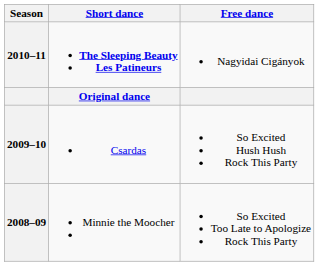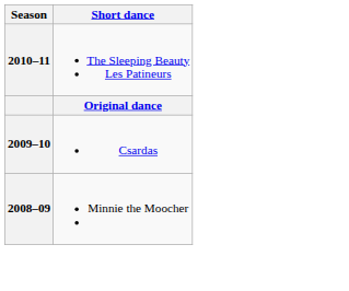- column: Free dance | Nagyidai Cigányok | So Excited Hush Hush Rock This Party | So Excited Too Late to Apologize Rock This Party
2010–11 | Short dance: bold -> normal
